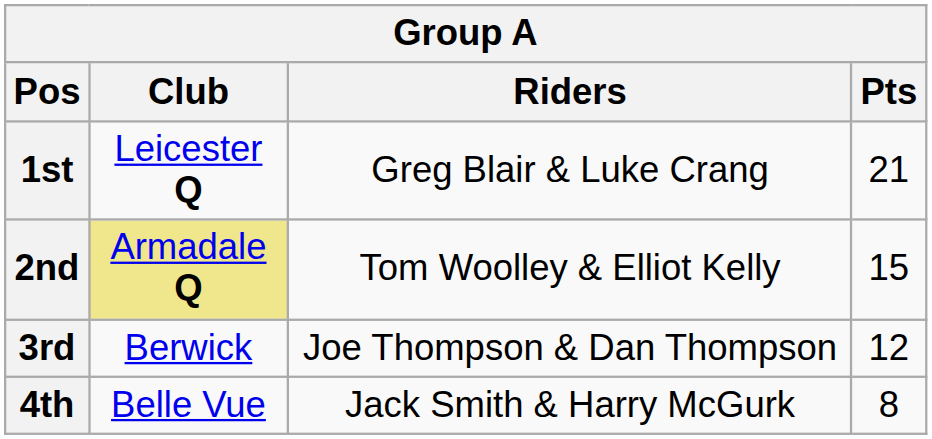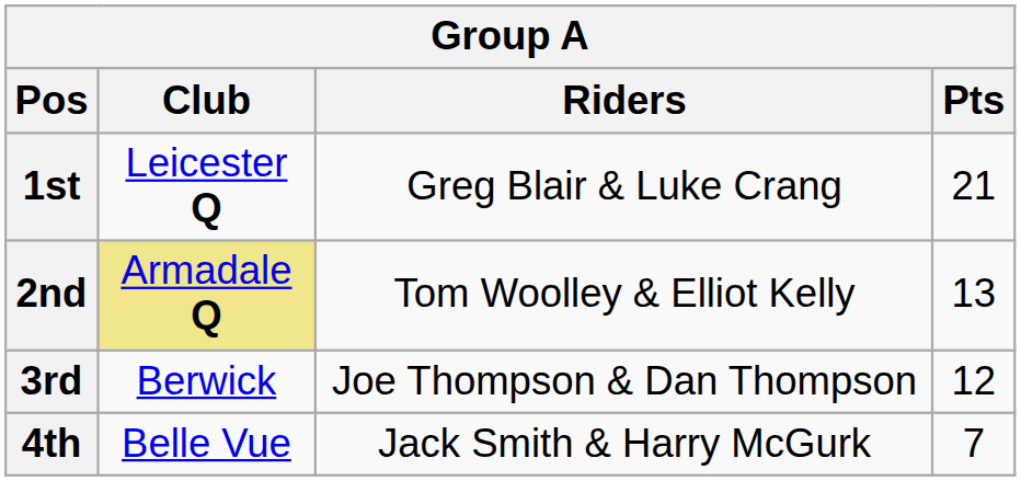2nd | Pts: 15 -> 13
4th | Pts: 8 -> 7
